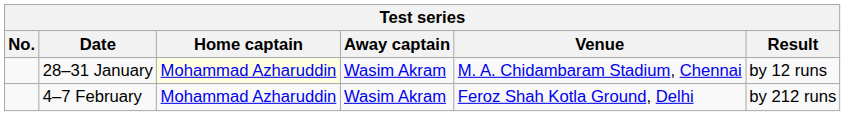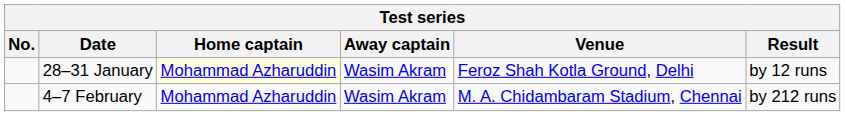28–31 January | Venue: M. A. Chidambaram Stadium, Chennai -> Feroz Shah Kotla Ground, Delhi
4–7 February | Venue: Feroz Shah Kotla Ground, Delhi -> M. A. Chidambaram Stadium, Chennai
